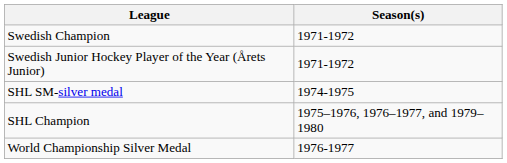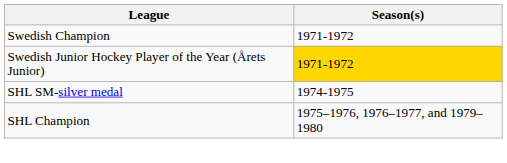Swedish Junior Hockey Player of the Year (Årets Junior) | Season(s): no background -> gold background
- row: World Championship Silver Medal | 1976-1977
